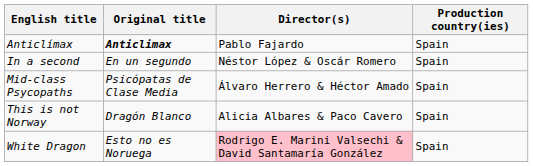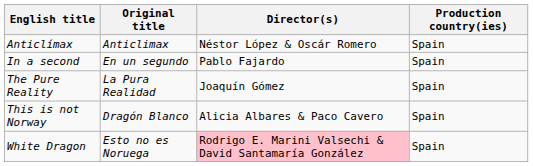Anticlímax | Original title: bold -> normal
Anticlímax | Director(s): Pablo Fajardo -> Néstor López & Oscár Romero
In a second | Director(s): Néstor López & Oscár Romero -> Pablo Fajardo
- row: Mid-class Psycopaths | Psicópatas de Clase Media | Álvaro Herrero & Héctor Amado | Spain
+ row: The Pure Reality | La Pura Realidad | Joaquín Gómez | Spain
